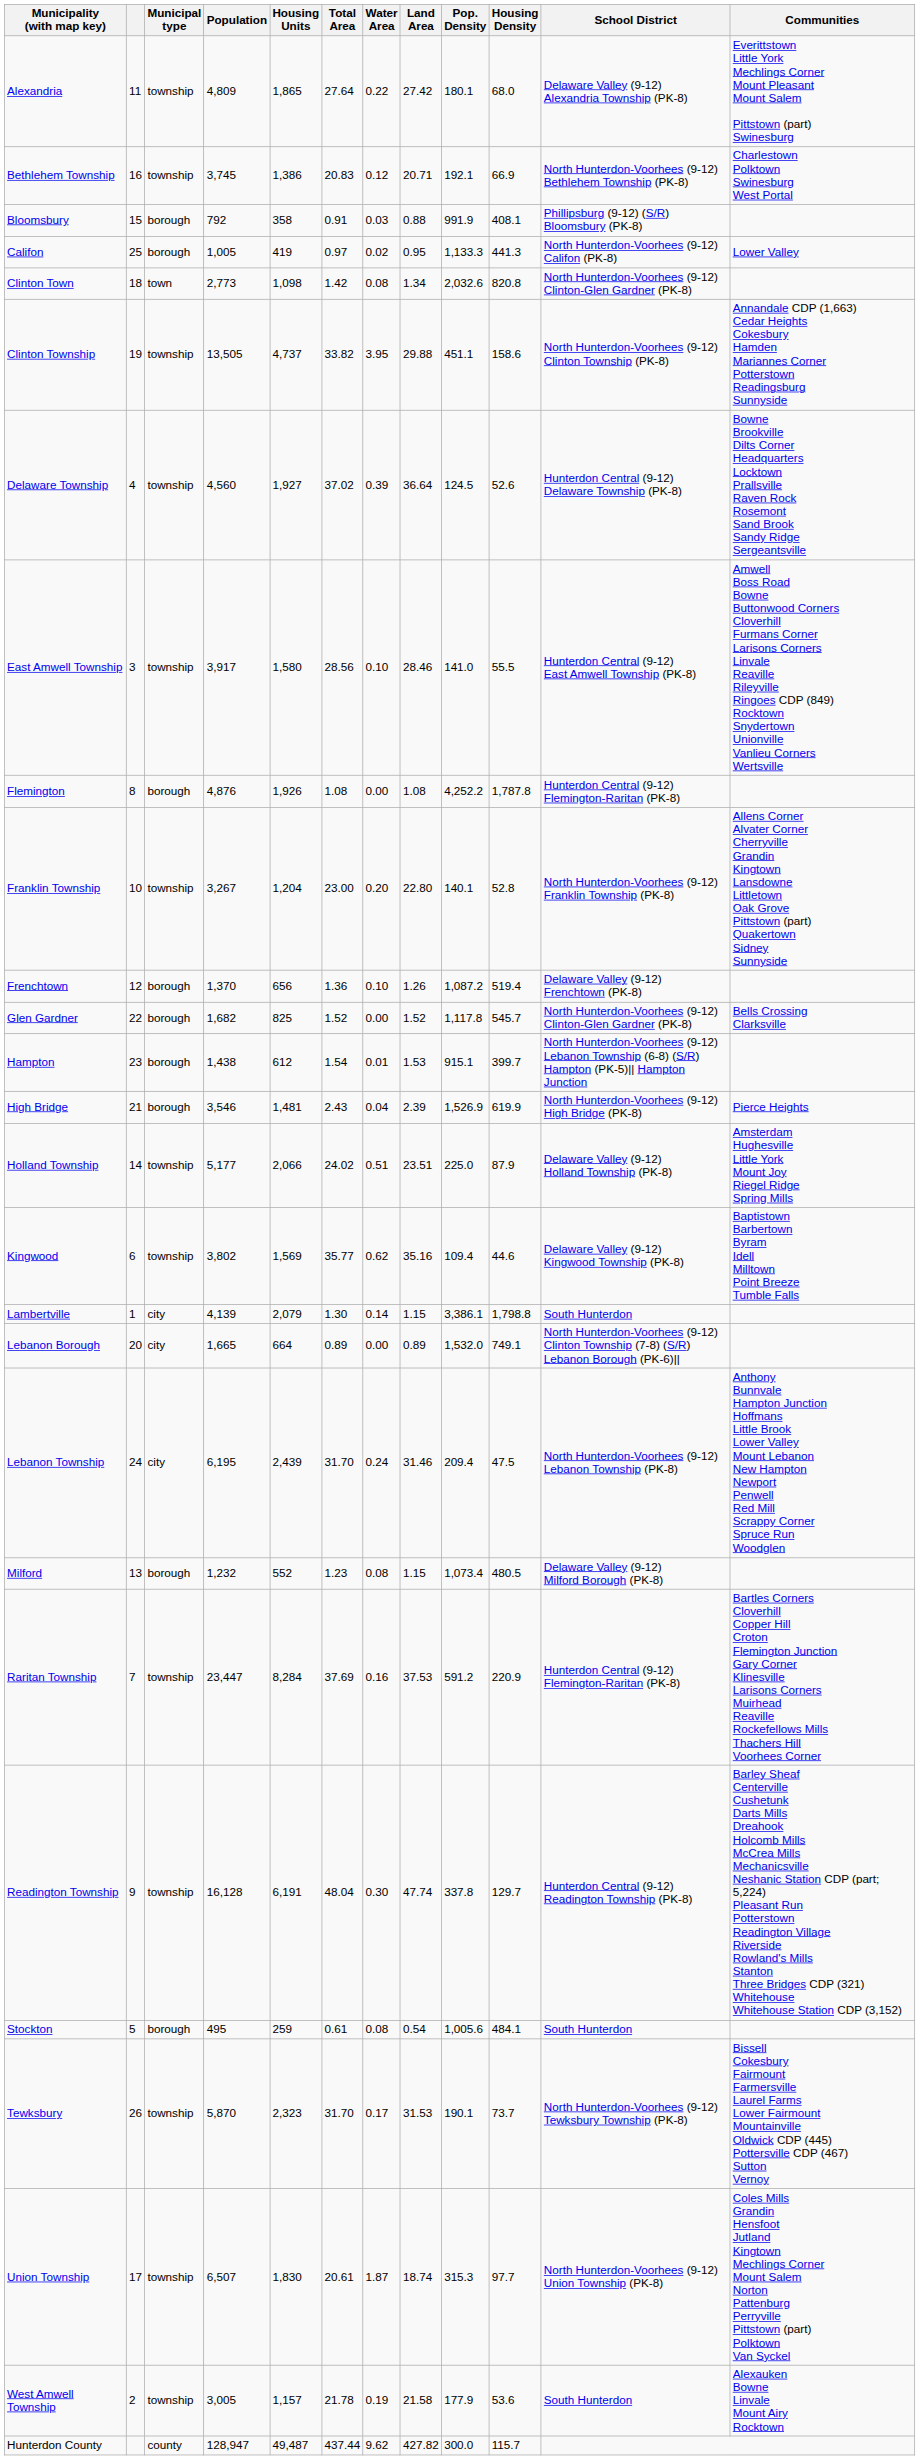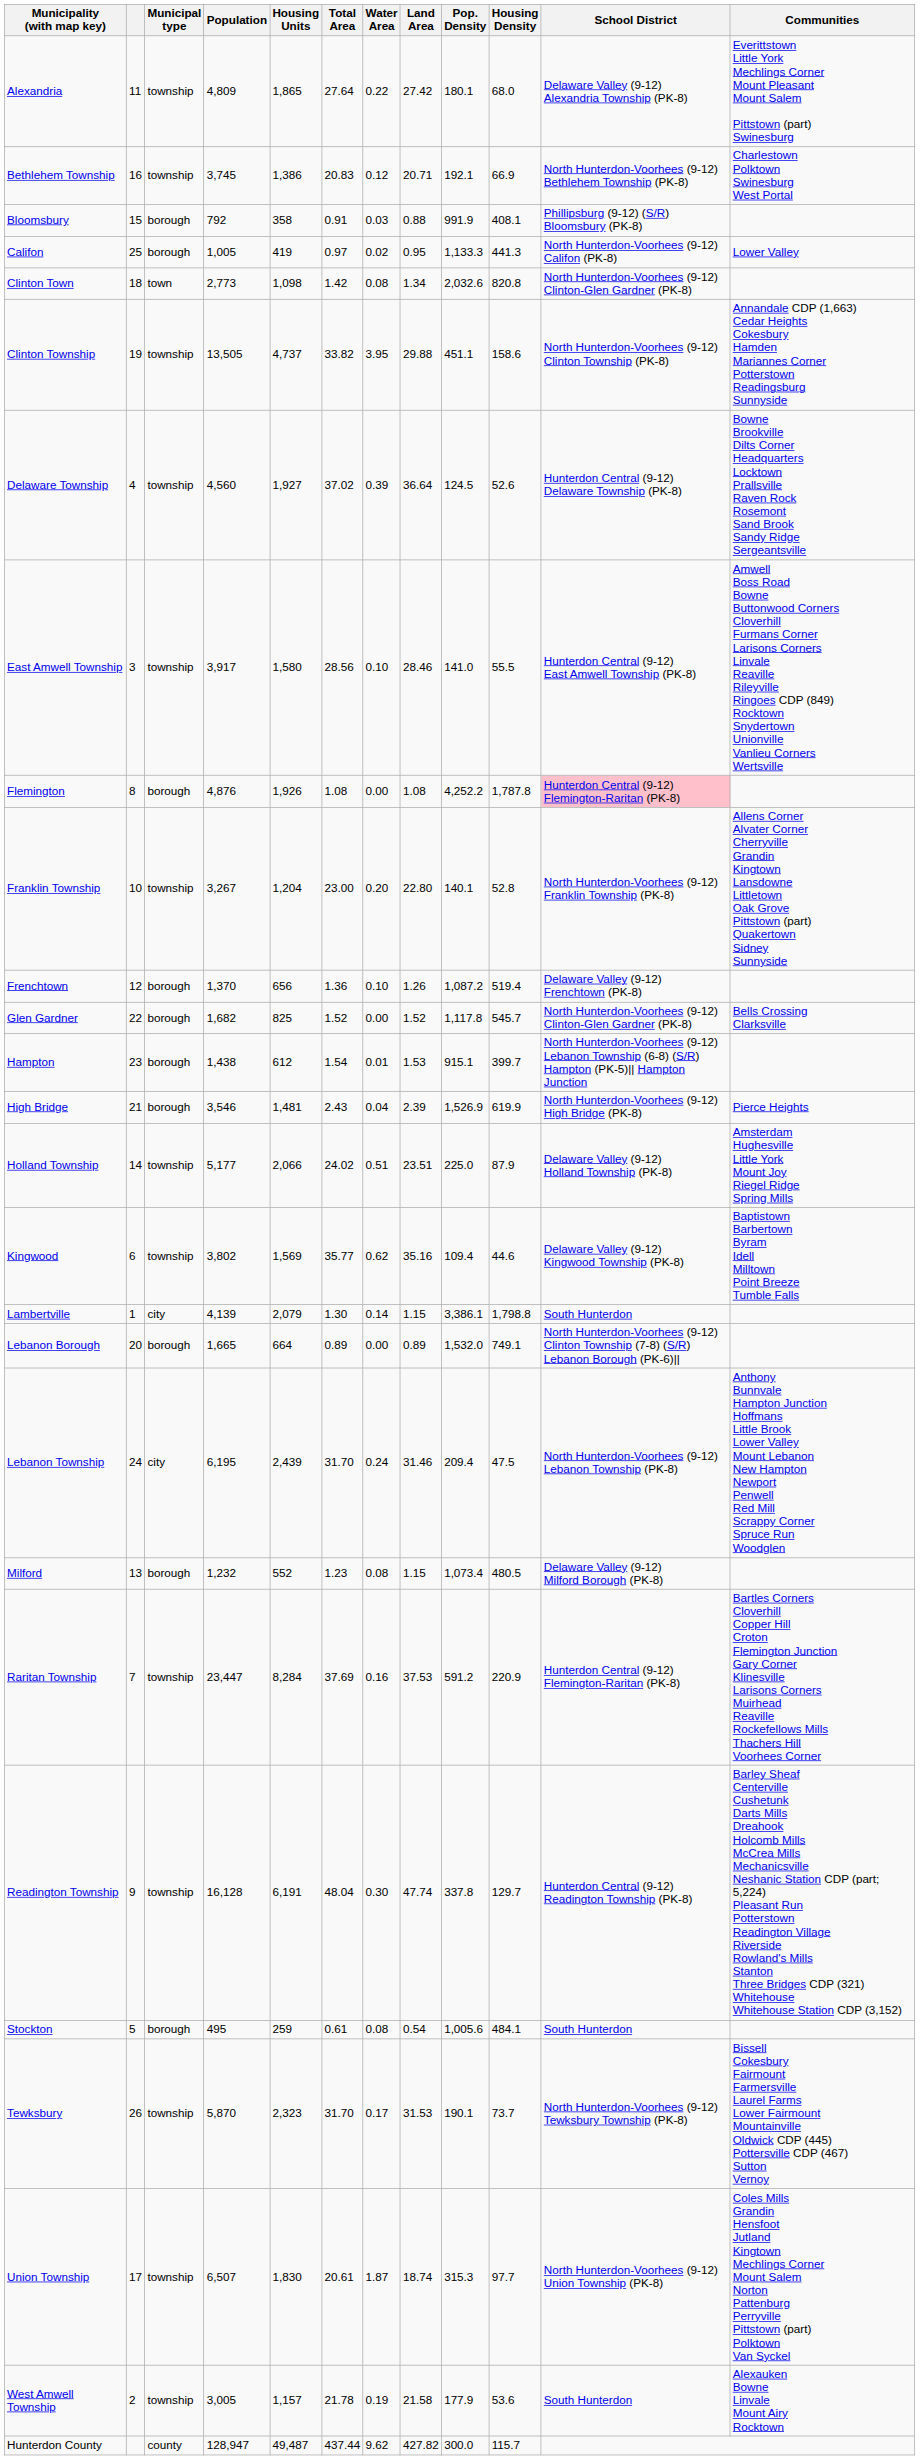Flemington | School District: no background -> pink background
Lebanon Borough | Municipal type: city -> borough
